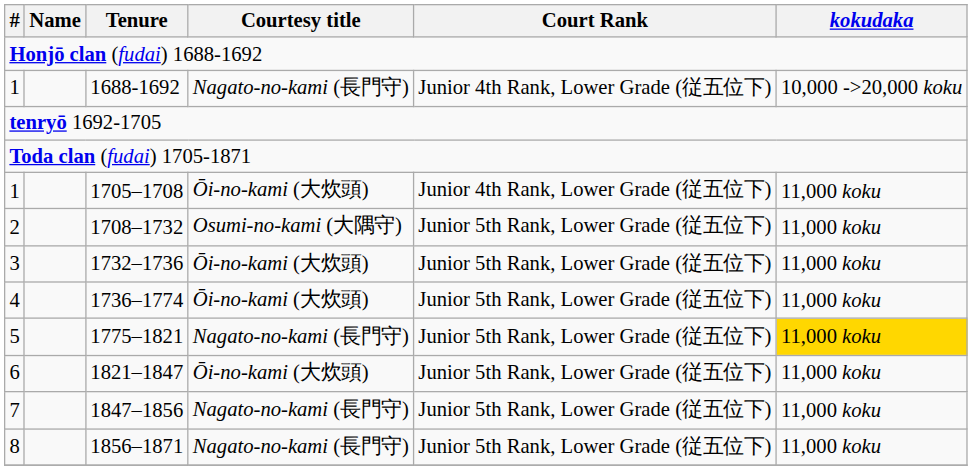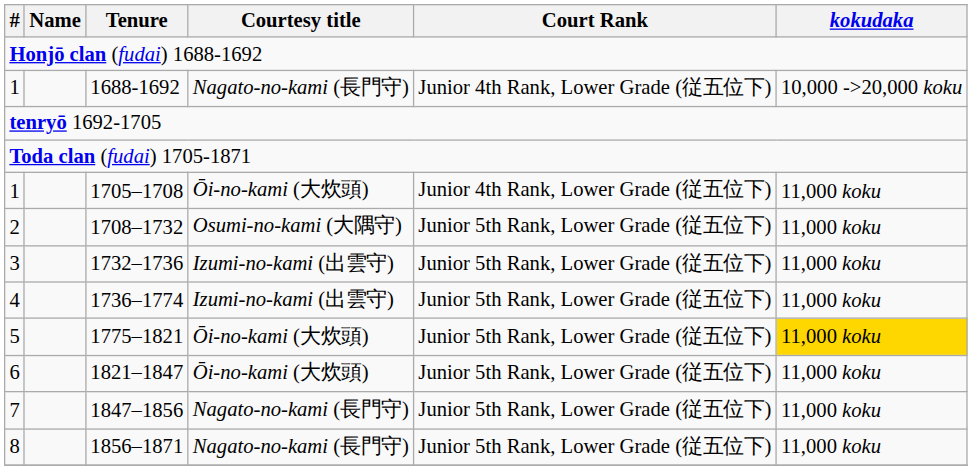1732–1736 | Courtesy title: Ōi-no-kami (大炊頭) -> Izumi-no-kami (出雲守)
1736–1774 | Courtesy title: Ōi-no-kami (大炊頭) -> Izumi-no-kami (出雲守)
1775–1821 | Courtesy title: Nagato-no-kami (長門守) -> Ōi-no-kami (大炊頭)
